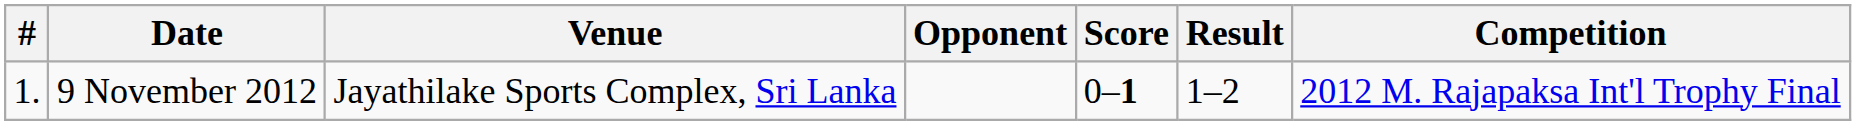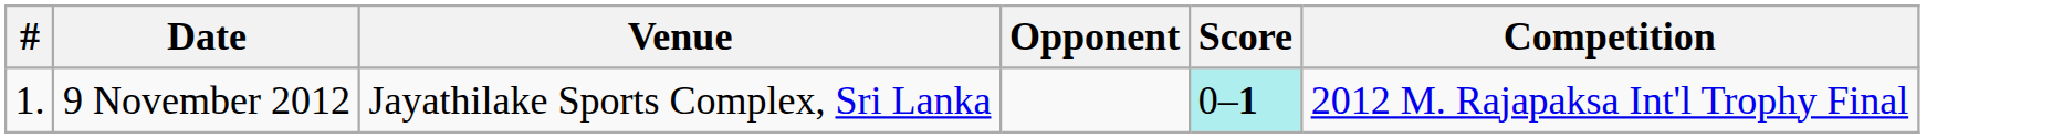- column: Result | 1–2
9 November 2012 | Score: no background -> paleturquoise background
